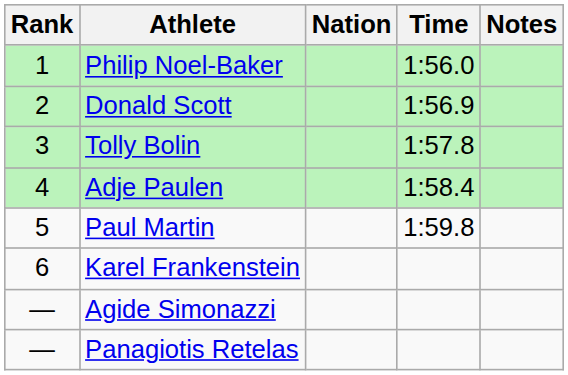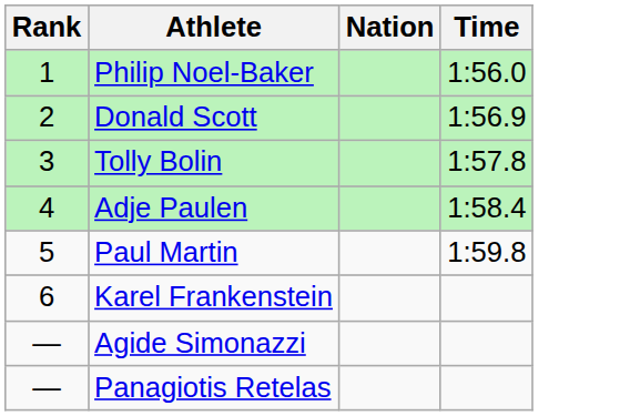- column: Notes
